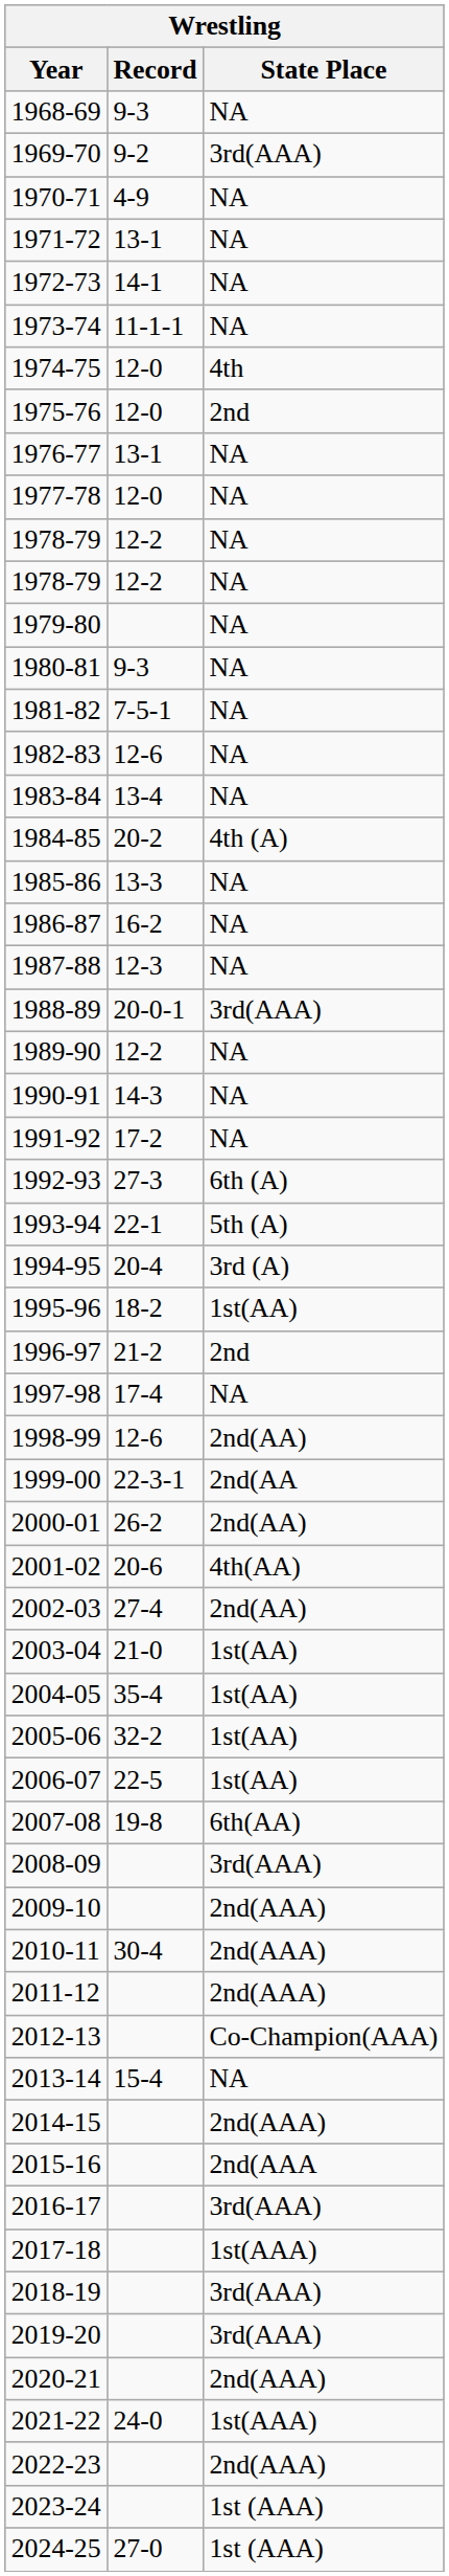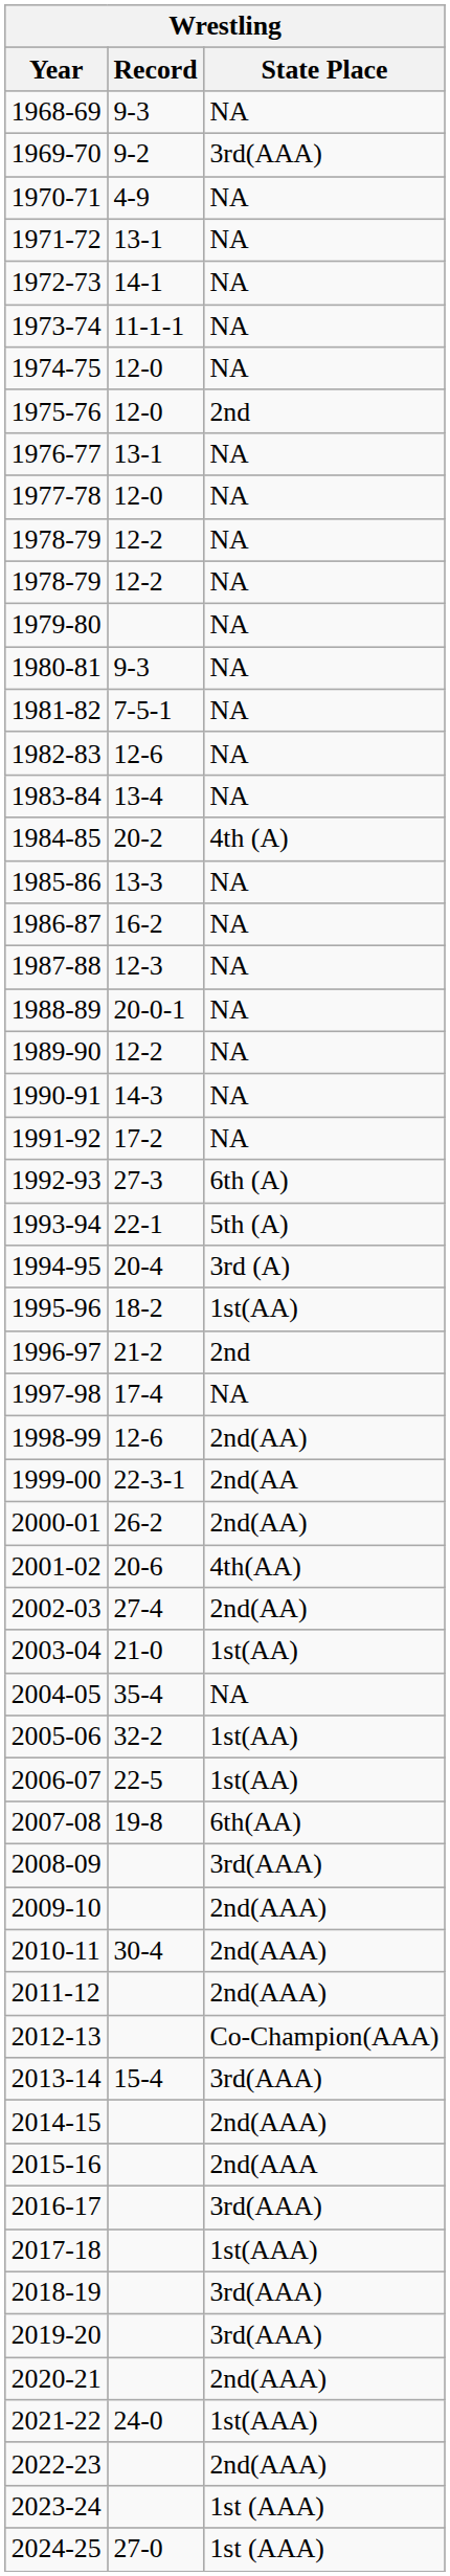1974-75 | State Place: 4th -> NA
1988-89 | State Place: 3rd(AAA) -> NA
2004-05 | State Place: 1st(AA) -> NA
2013-14 | State Place: NA -> 3rd(AAA)
